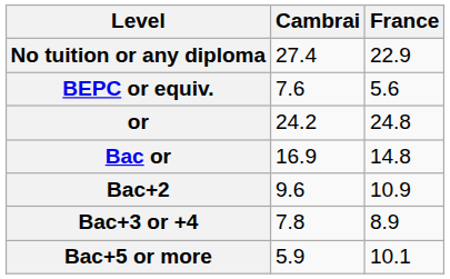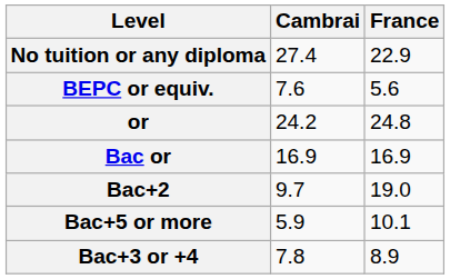Bac or | France: 14.8 -> 16.9
Bac+2 | Cambrai: 9.6 -> 9.7
Bac+2 | France: 10.9 -> 19.0
rows swapped: Bac+3 or +4 <-> Bac+5 or more
